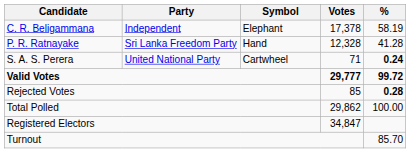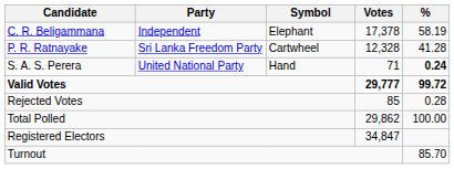P. R. Ratnayake | Symbol: Hand -> Cartwheel
S. A. S. Perera | Symbol: Cartwheel -> Hand
Rejected Votes | %: bold -> normal
